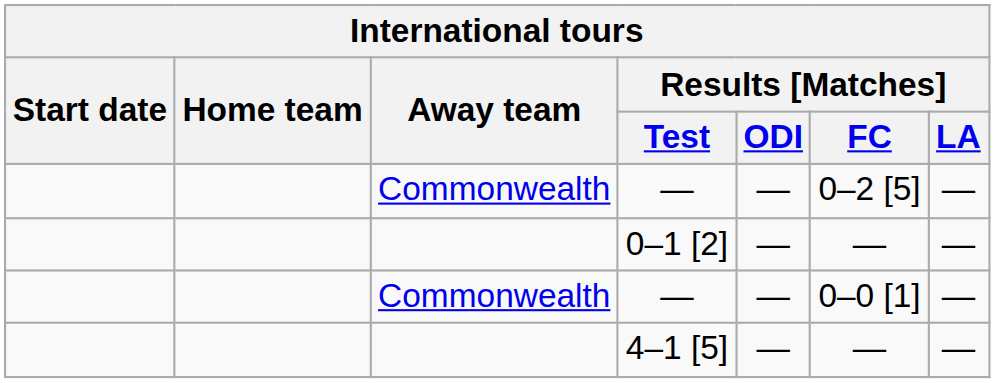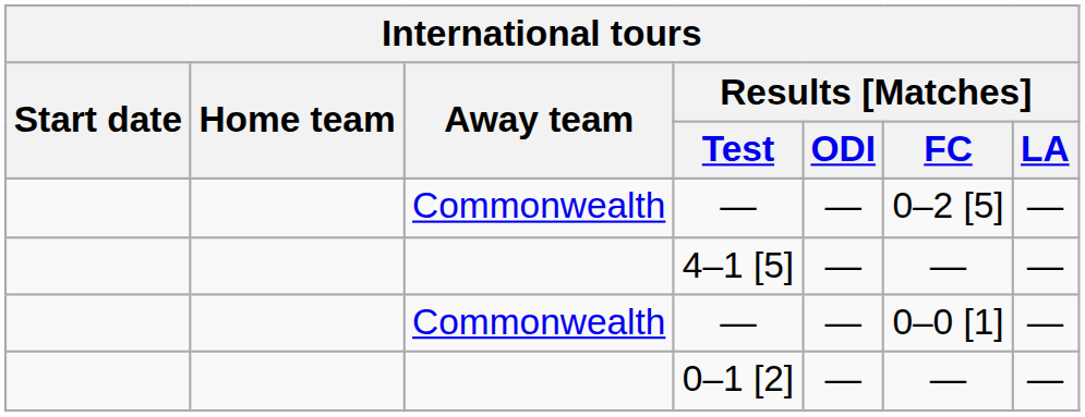rows swapped: 4–1 [5] <-> 0–1 [2]
